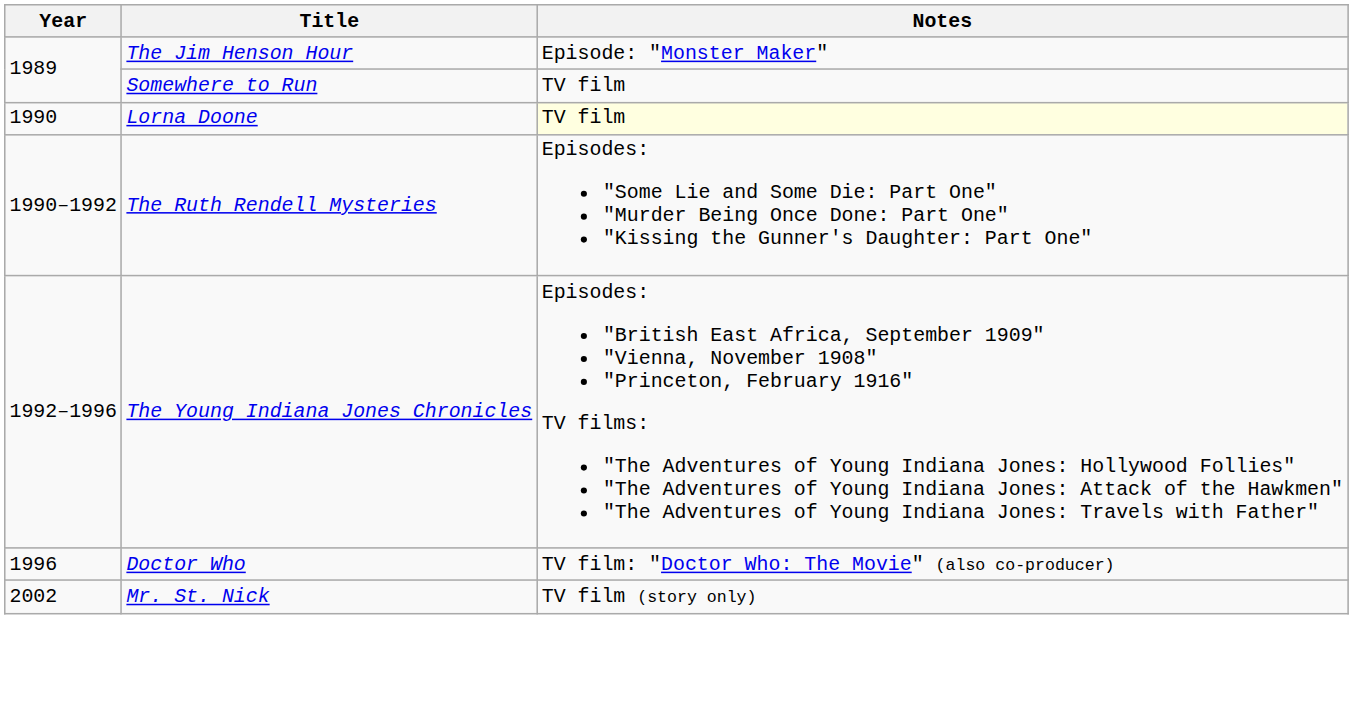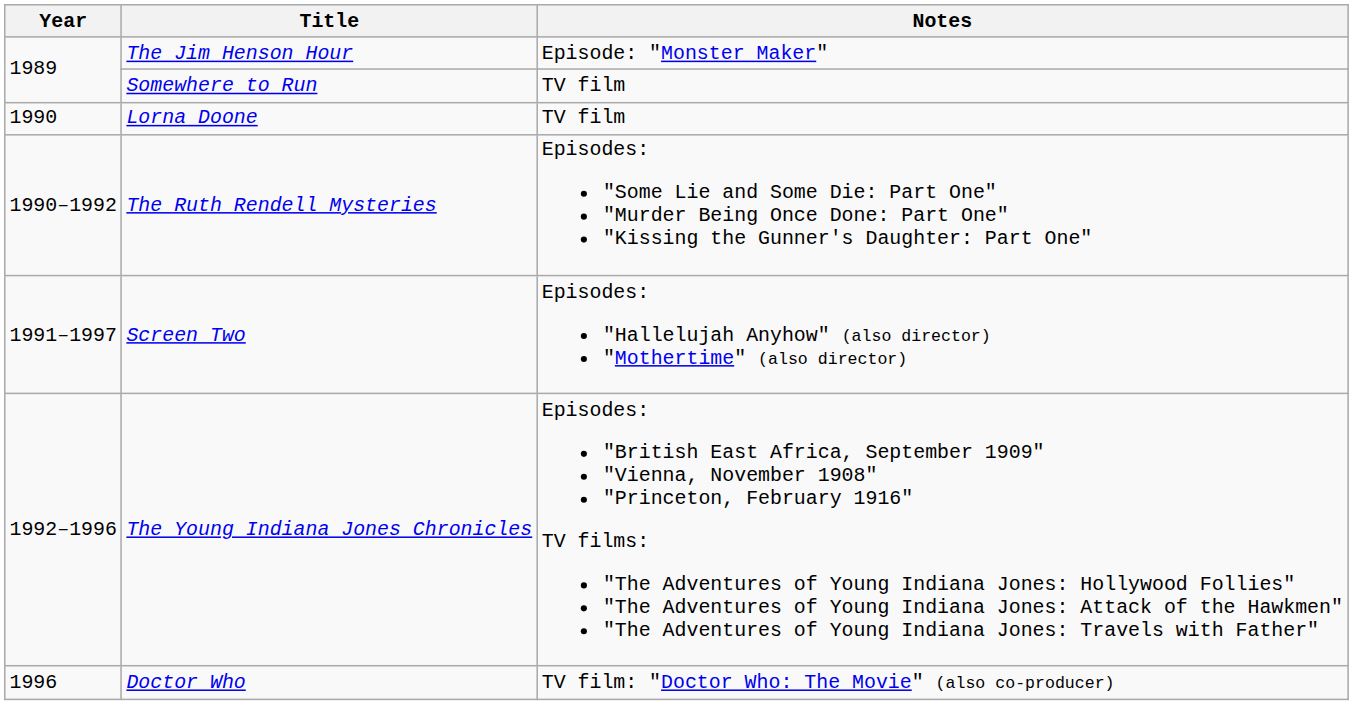Lorna Doone | Notes: lightyellow background -> no background
+ row: 1991–1997 | Screen Two | Episodes: "Hallelujah Anyhow" (also director) "Mothertime" (also director)
- row: 2002 | Mr. St. Nick | TV film (story only)
